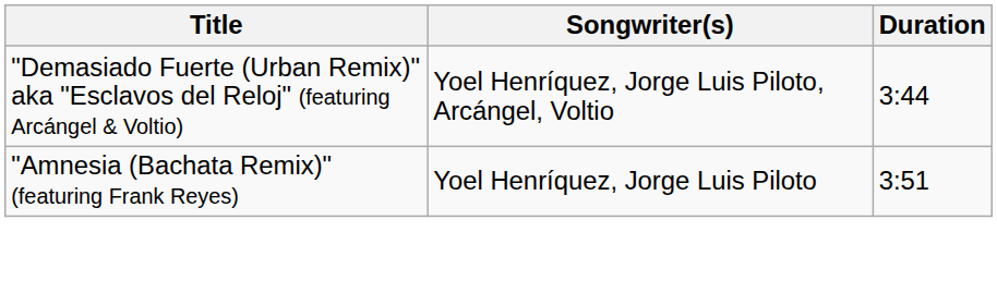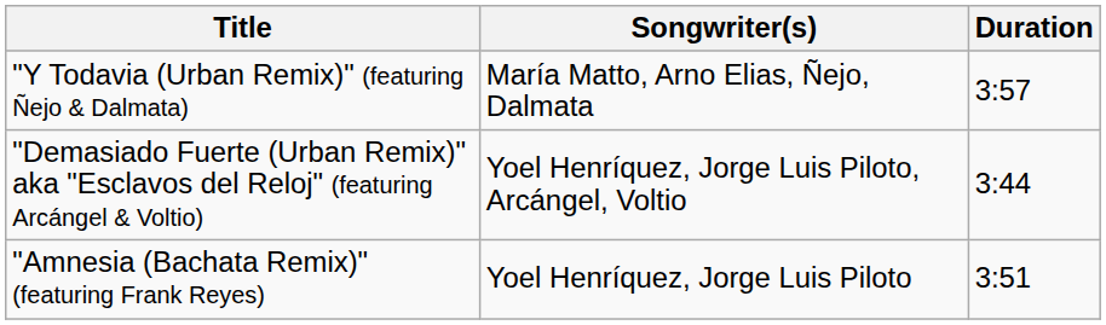+ row: "Y Todavia (Urban Remix)" (featuring Ñejo & Dalmata) | María Matto, Arno Elias, Ñejo, Dalmata | 3:57
